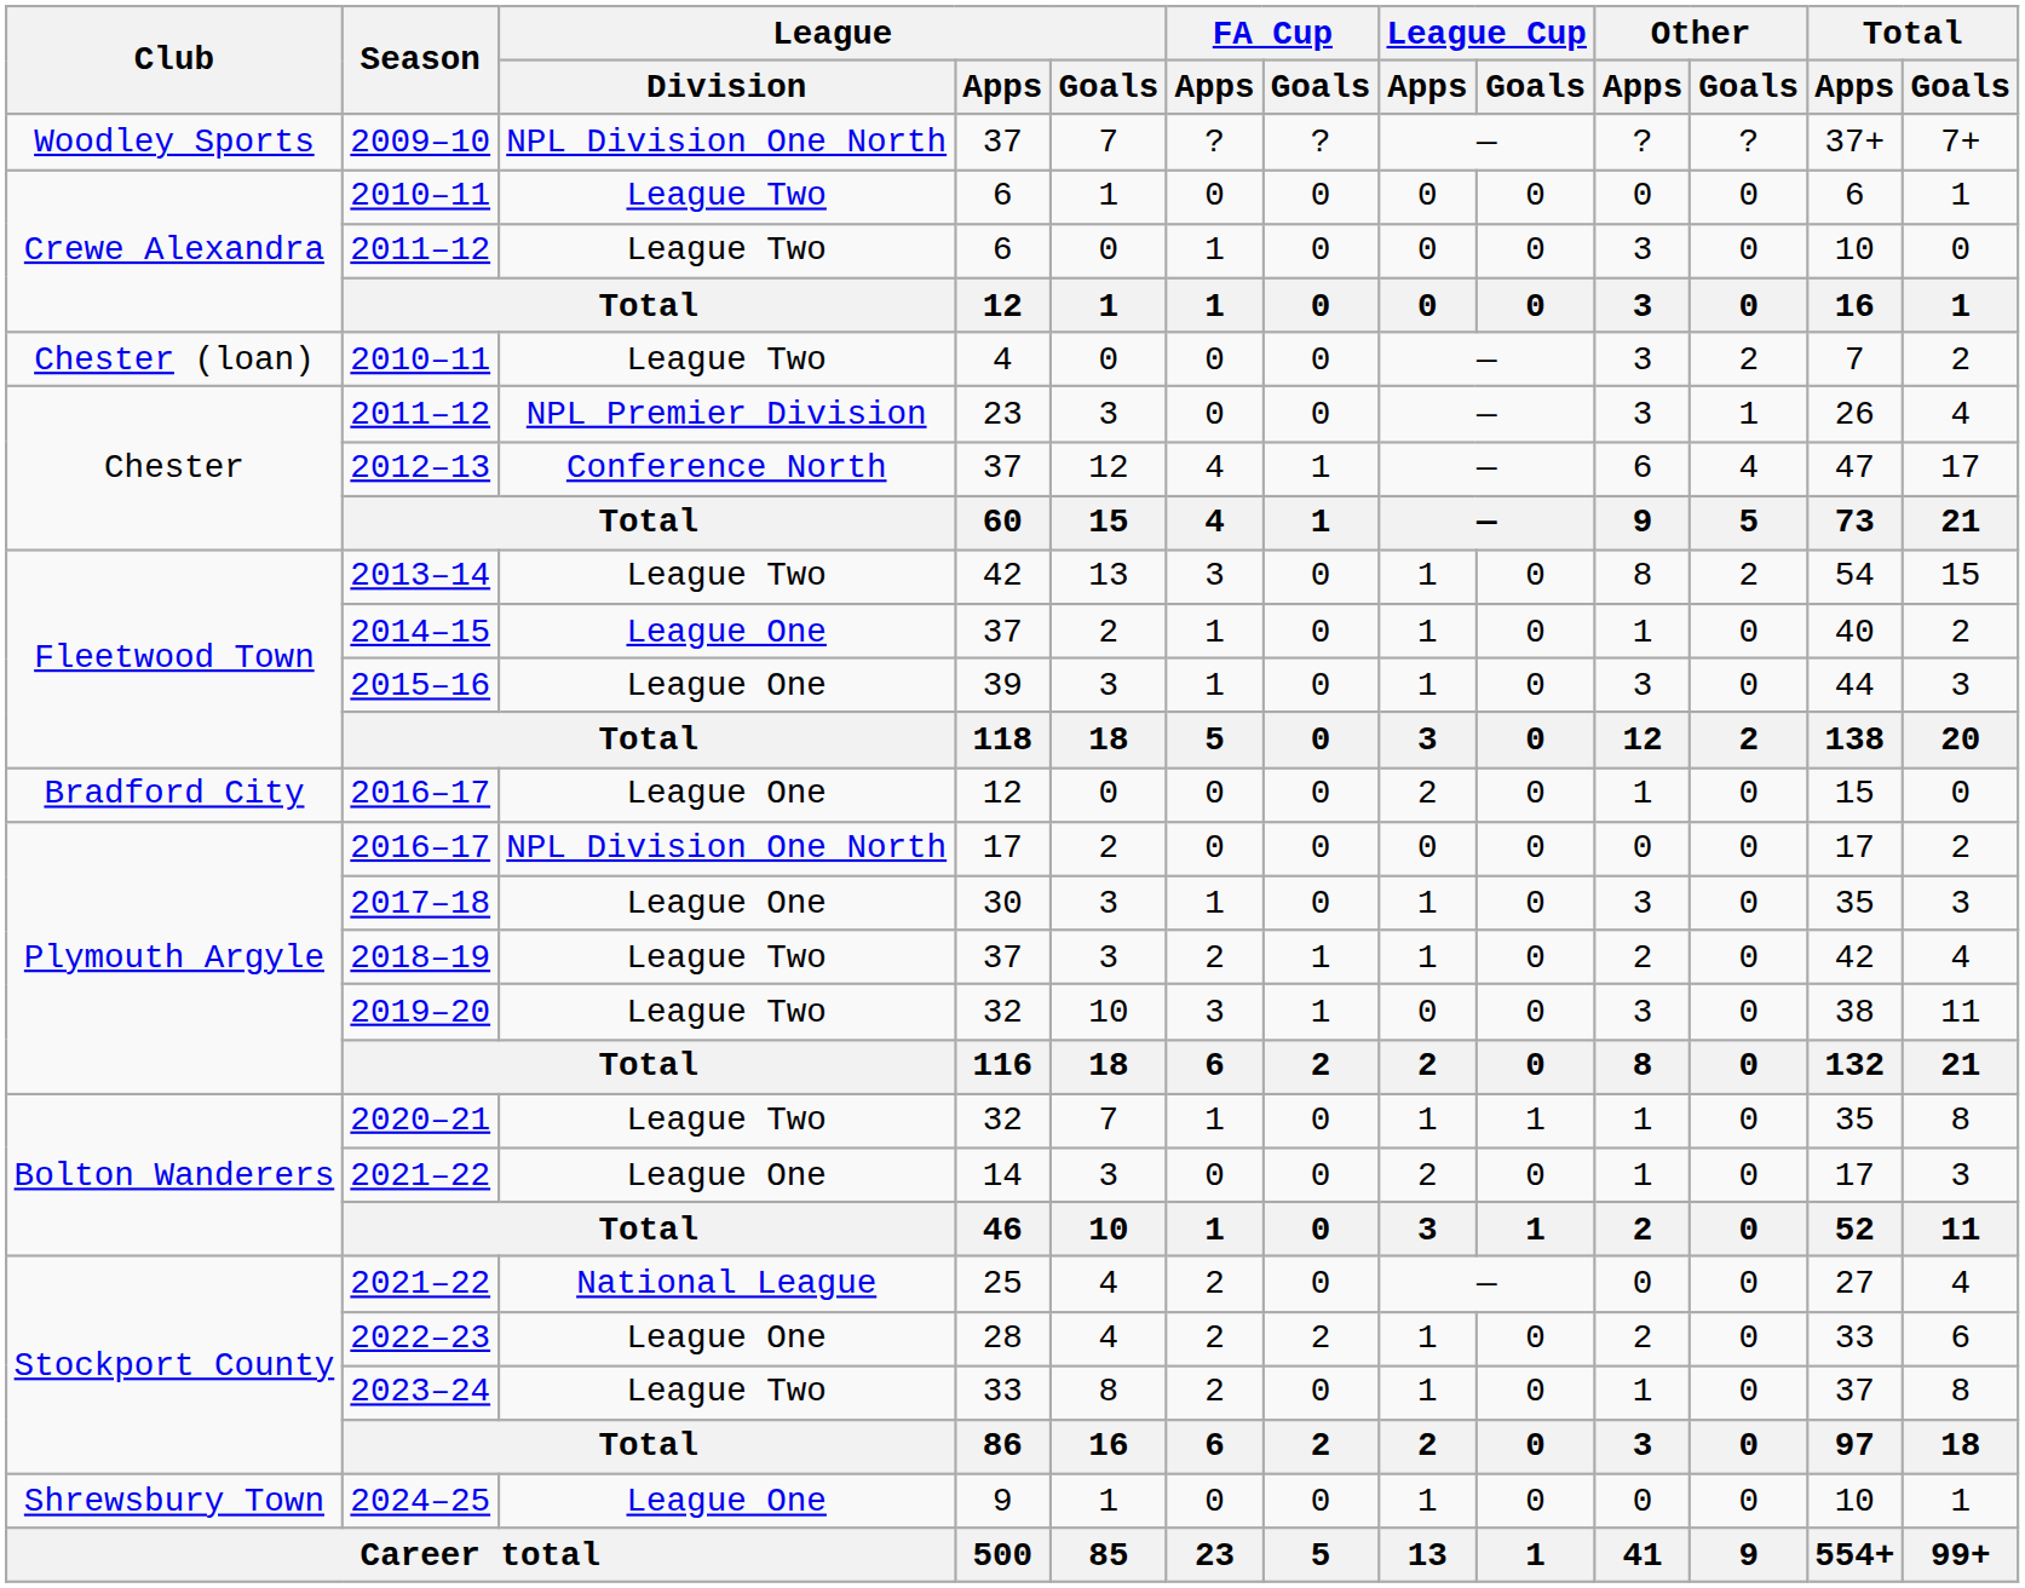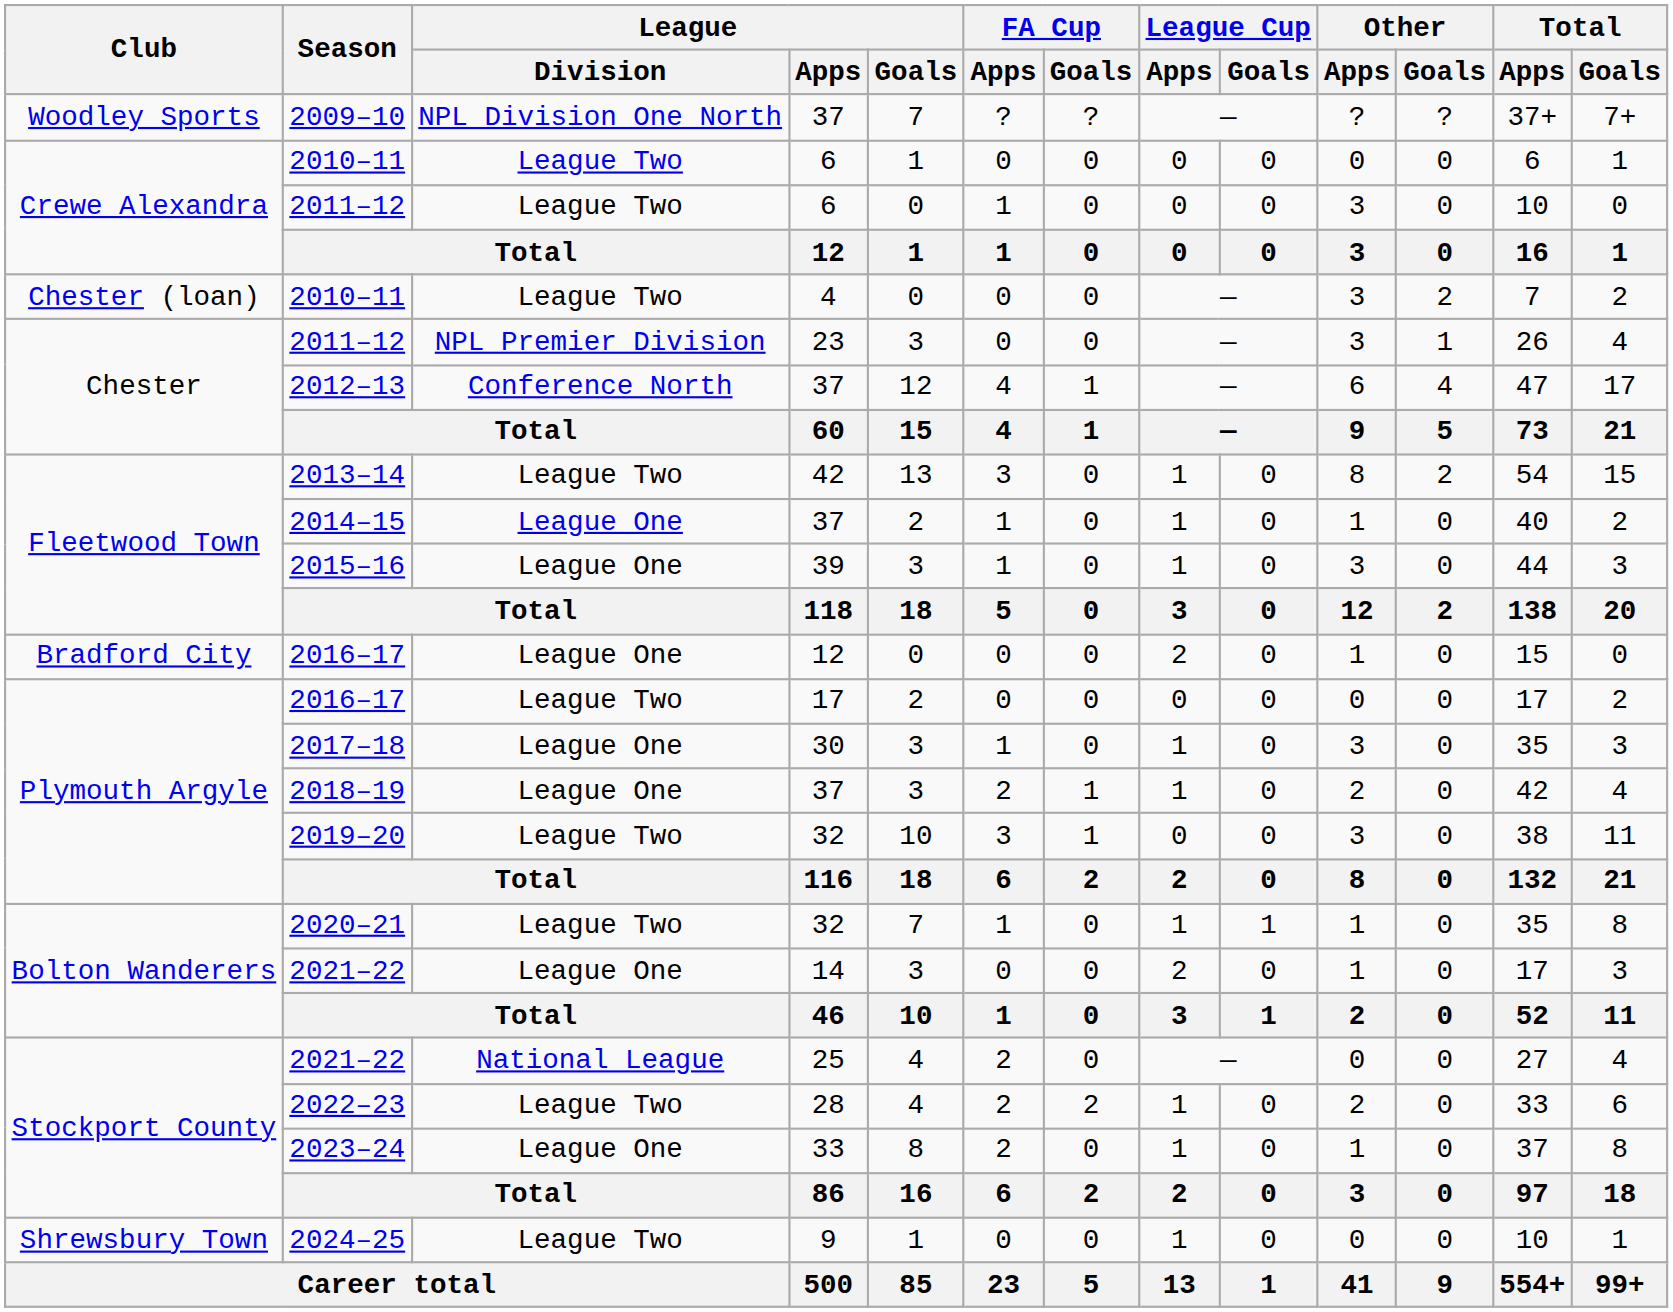2016–17 / 17 | League / Division: NPL Division One North -> League Two
2018–19 | League / Division: League Two -> League One
2022–23 | League / Division: League One -> League Two
2023–24 | League / Division: League Two -> League One
2024–25 | League / Division: League One -> League Two
